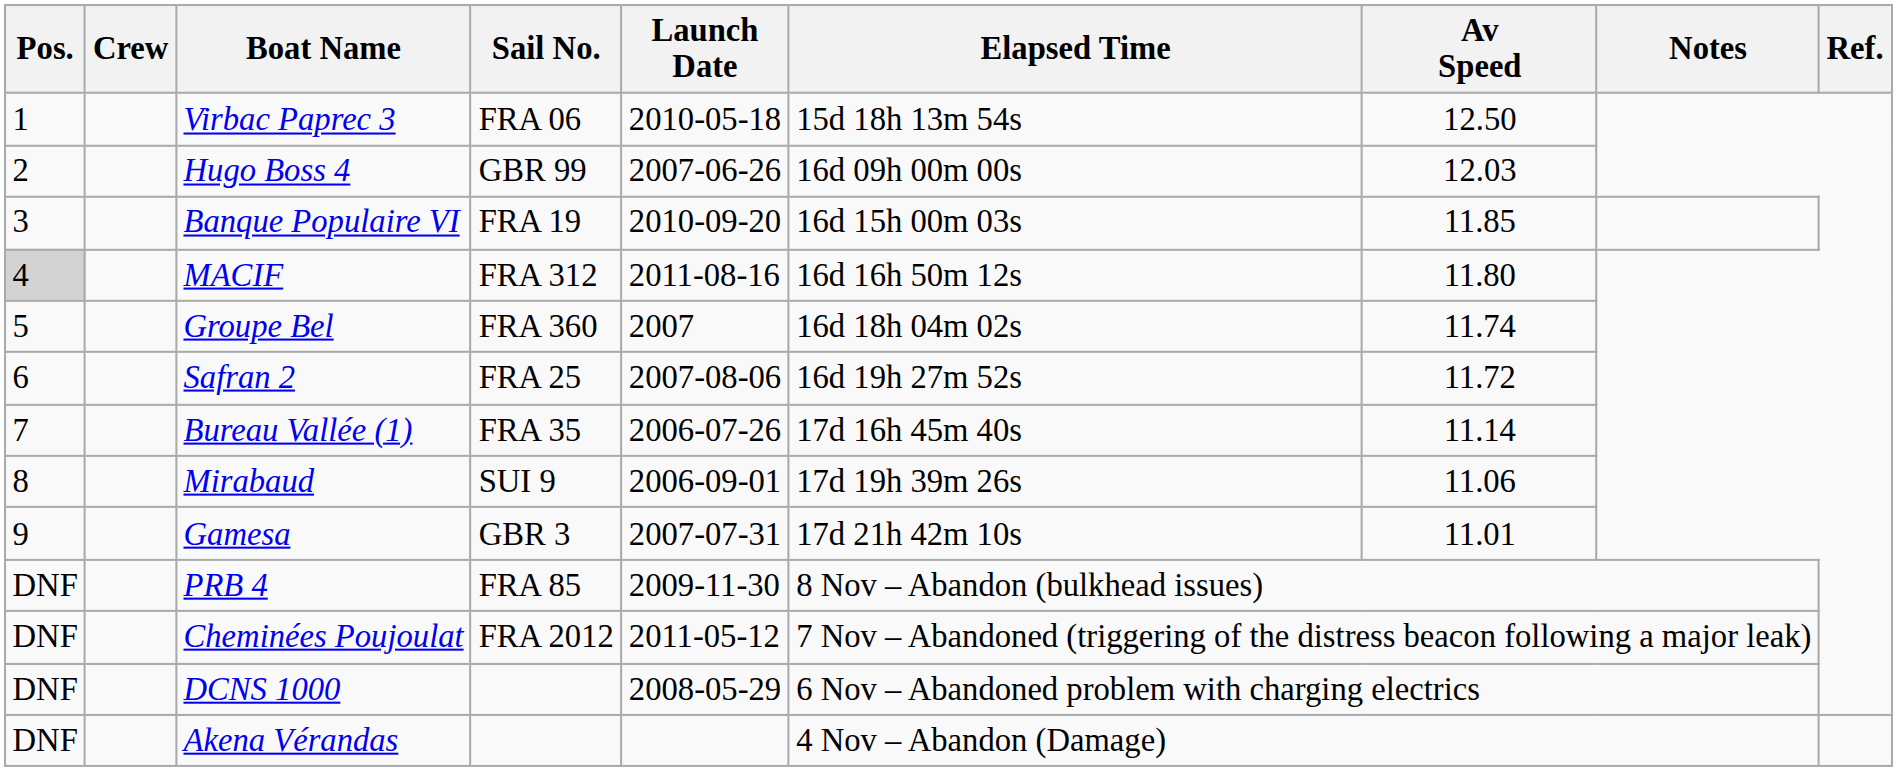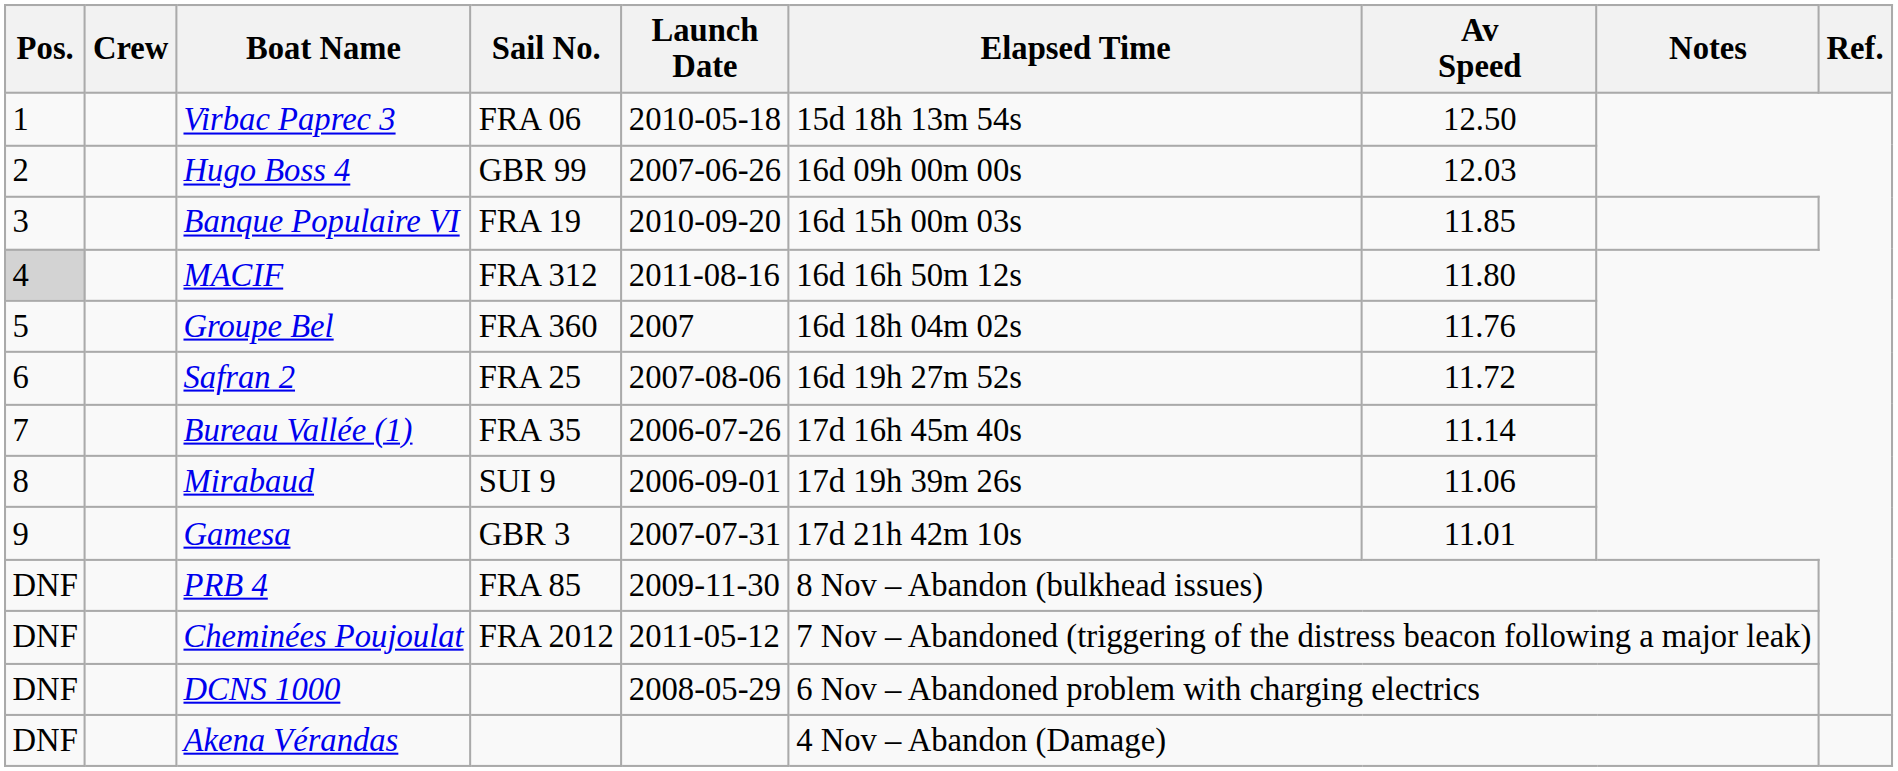Groupe Bel | Av Speed: 11.74 -> 11.76
